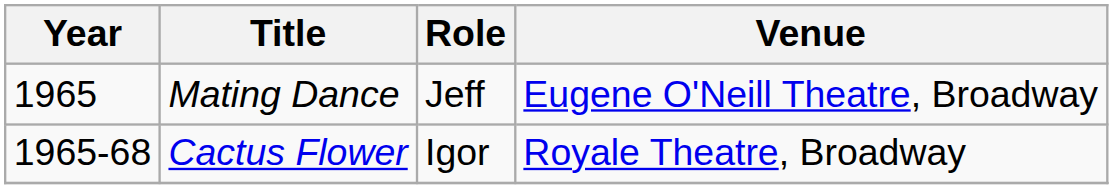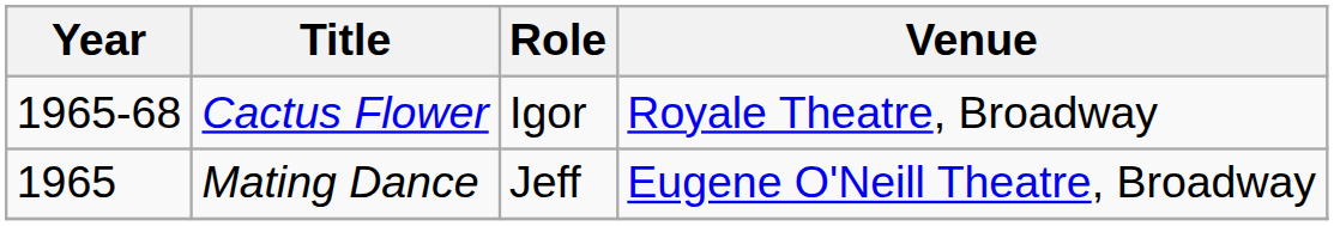rows swapped: Mating Dance <-> Cactus Flower
